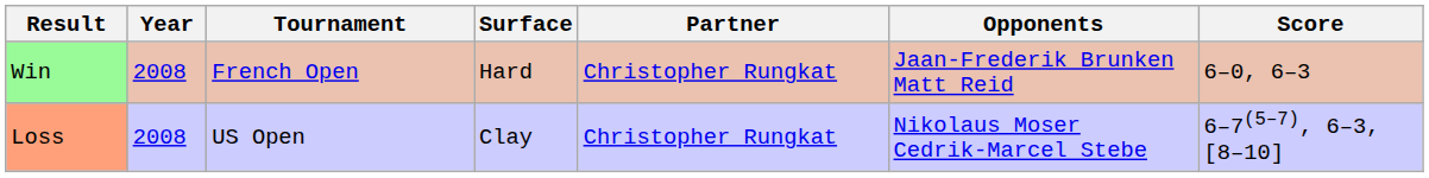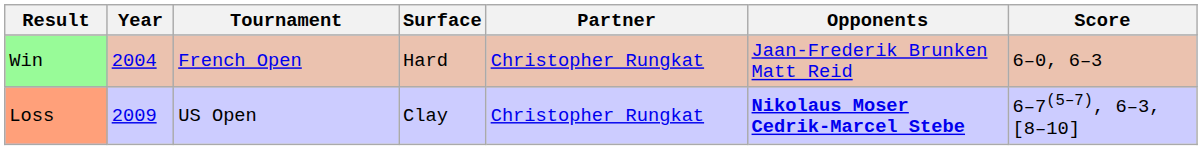Win | Year: 2008 -> 2004
Loss | Year: 2008 -> 2009
Loss | Opponents: normal -> bold
